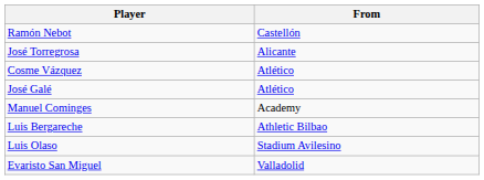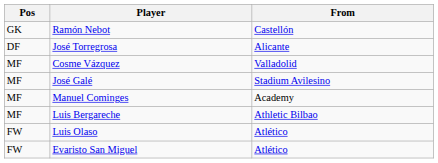+ column: Pos | GK | DF | MF | MF | MF | MF | FW | FW
Cosme Vázquez | From: Atlético -> Valladolid
José Galé | From: Atlético -> Stadium Avilesino
Luis Olaso | From: Stadium Avilesino -> Atlético
Evaristo San Miguel | From: Valladolid -> Atlético
